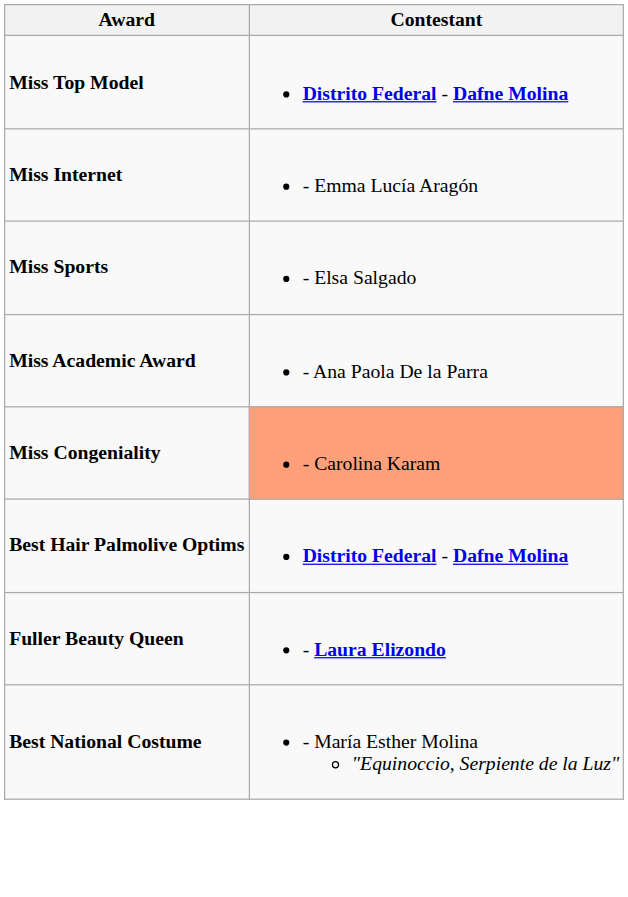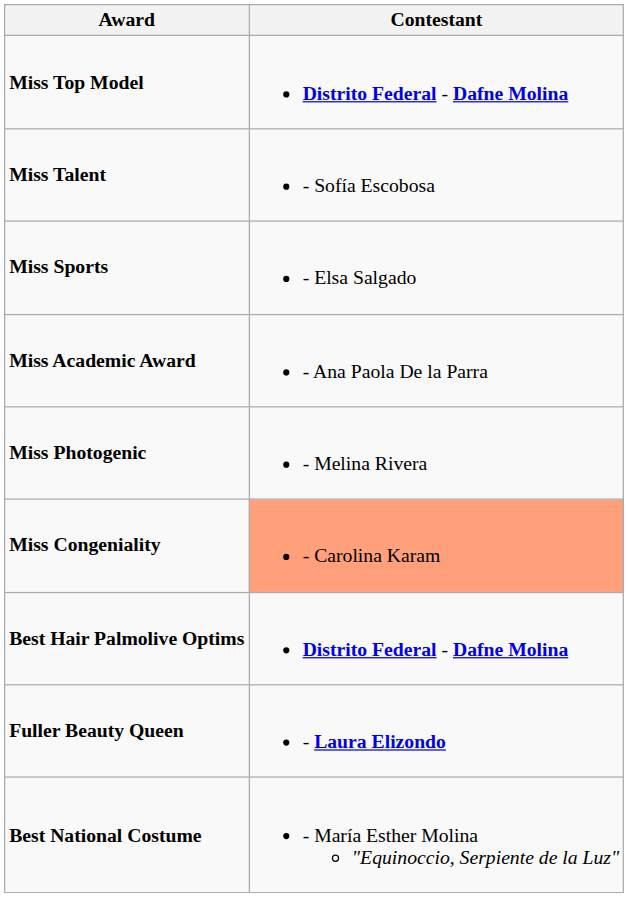- row: Miss Internet | - Emma Lucía Aragón
+ row: Miss Talent | - Sofía Escobosa
+ row: Miss Photogenic | - Melina Rivera
